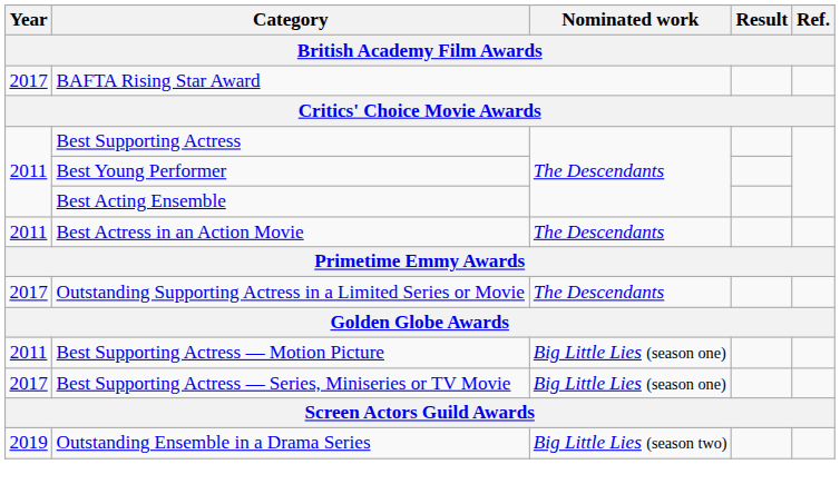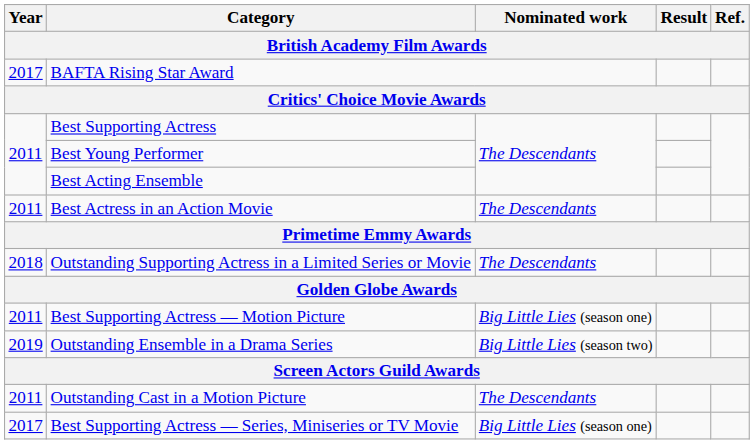Outstanding Supporting Actress in a Limited Series or Movie | Year: 2017 -> 2018
rows swapped: Best Supporting Actress — Series, Miniseries or TV Movie <-> Outstanding Ensemble in a Drama Series
+ row: 2011 | Outstanding Cast in a Motion Picture | The Descendants
